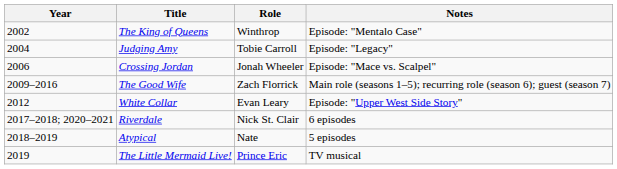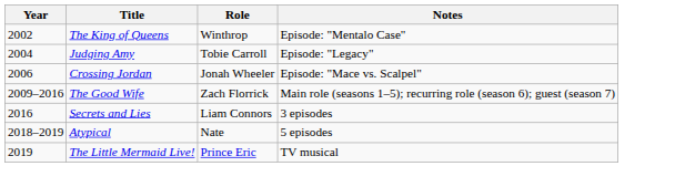- row: 2012 | White Collar | Evan Leary | Episode: "Upper West Side Story"
+ row: 2016 | Secrets and Lies | Liam Connors | 3 episodes
- row: 2017–2018; 2020–2021 | Riverdale | Nick St. Clair | 6 episodes
